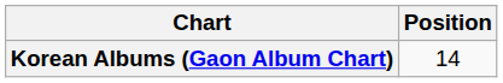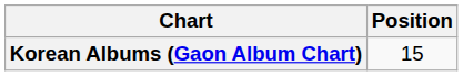Korean Albums (Gaon Album Chart) | Position: 14 -> 15
